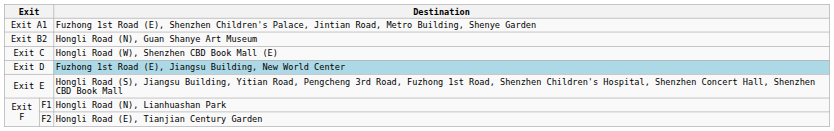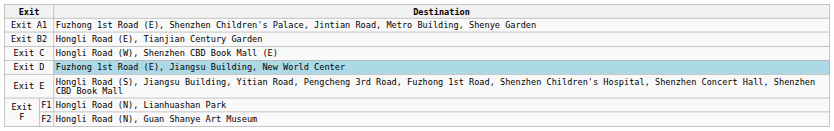Exit B2 | Destination: Hongli Road (N), Guan Shanye Art Museum -> Hongli Road (E), Tianjian Century Garden
F2 | Destination: Hongli Road (E), Tianjian Century Garden -> Hongli Road (N), Guan Shanye Art Museum
